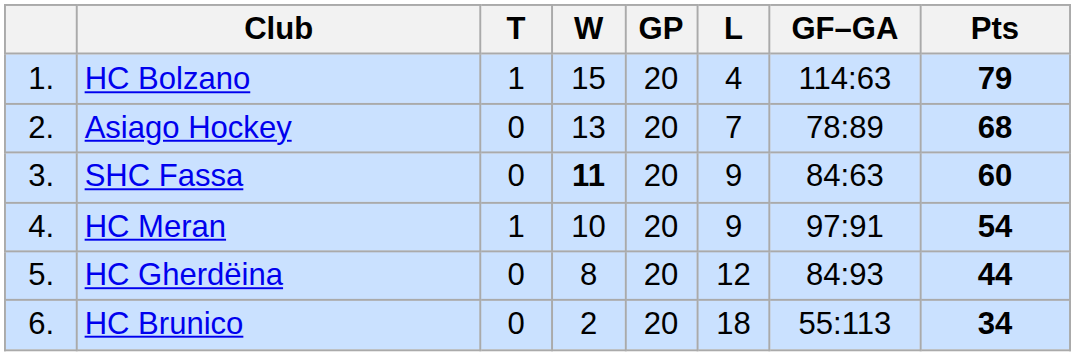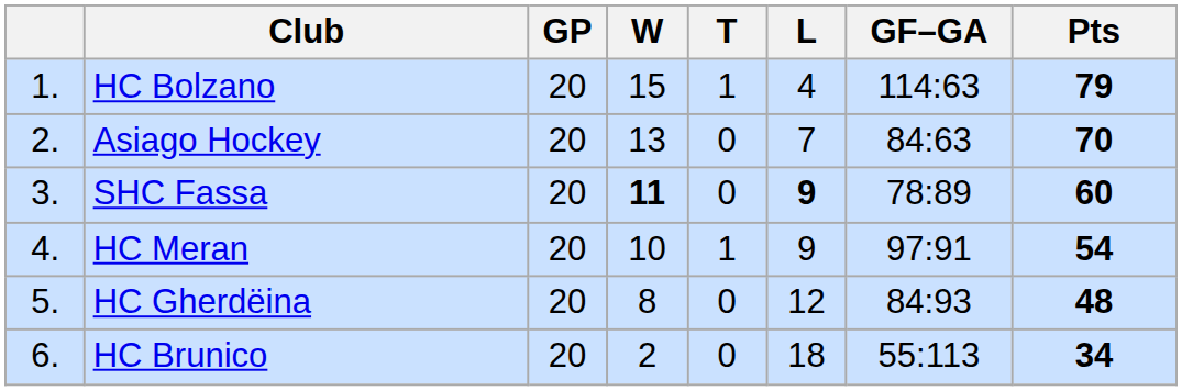columns swapped: GP <-> T
Asiago Hockey | GF–GA: 78:89 -> 84:63
Asiago Hockey | Pts: 68 -> 70
SHC Fassa | L: normal -> bold
SHC Fassa | GF–GA: 84:63 -> 78:89
HC Gherdëina | Pts: 44 -> 48
